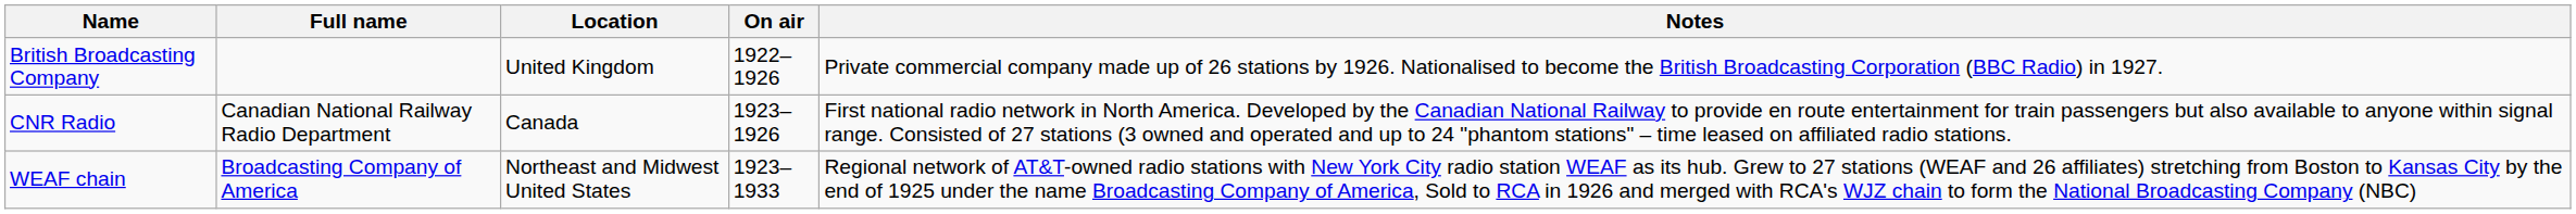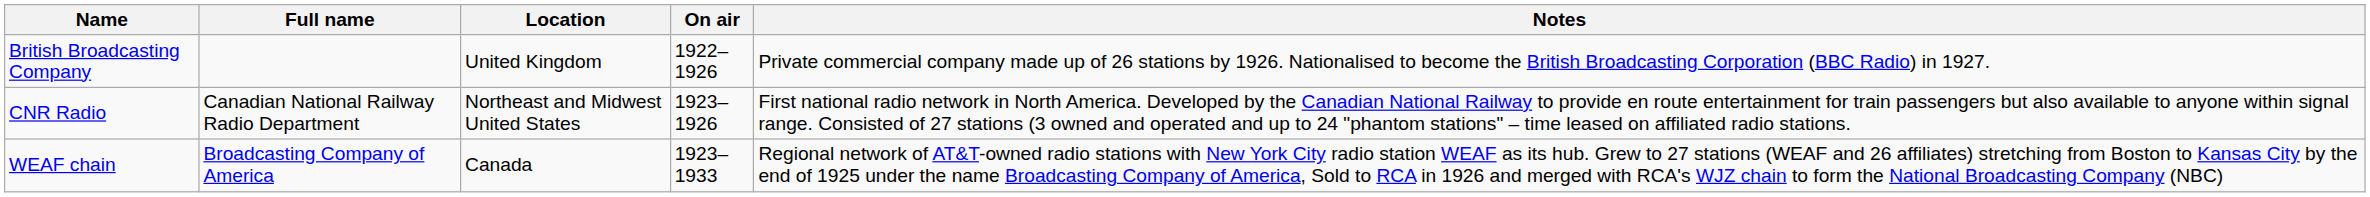CNR Radio | Location: Canada -> Northeast and Midwest United States
WEAF chain | Location: Northeast and Midwest United States -> Canada
